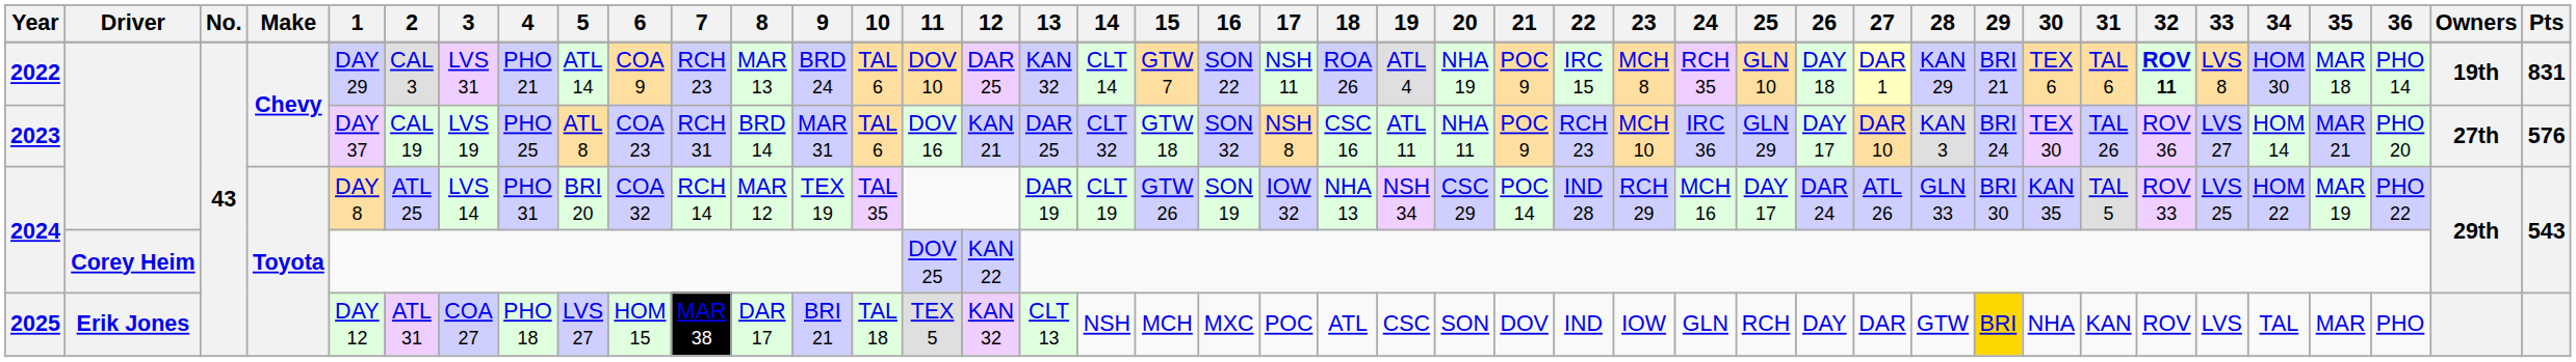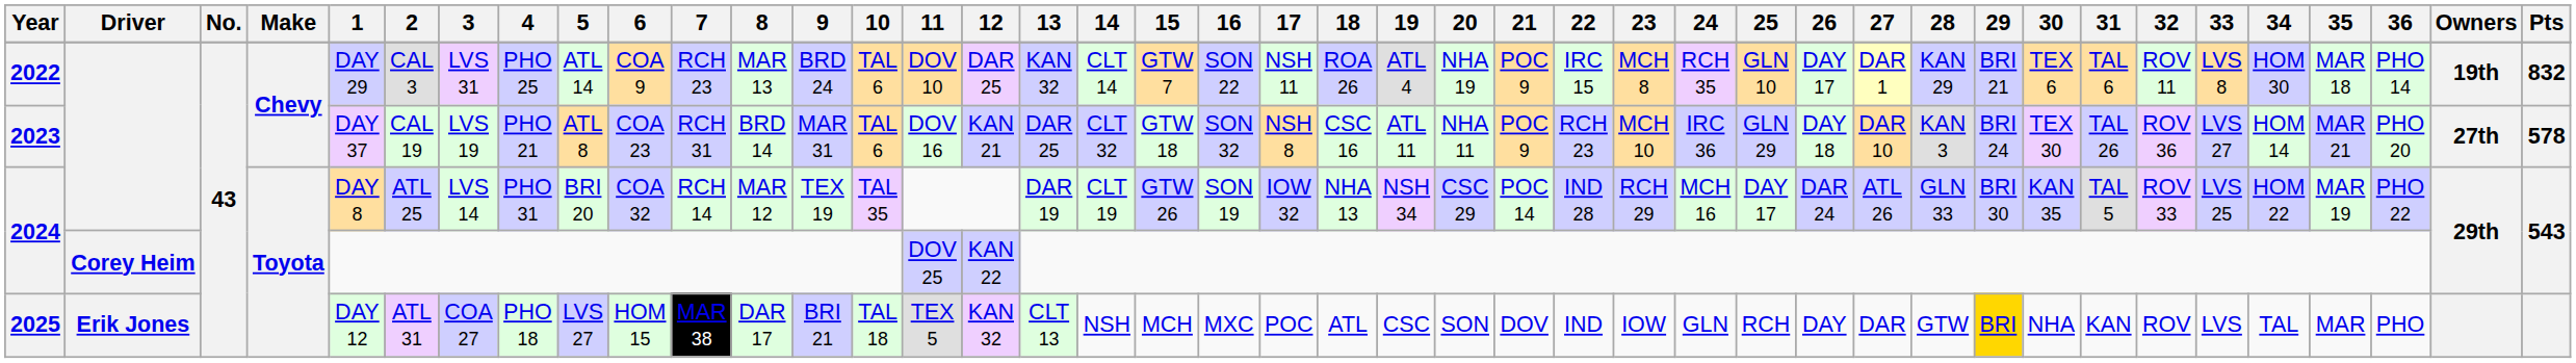2022 | 4: PHO 21 -> PHO 25
2022 | 26: DAY 18 -> DAY 17
2022 | 32: bold -> normal
2022 | Pts: 831 -> 832
2023 | 4: PHO 25 -> PHO 21
2023 | 26: DAY 17 -> DAY 18
2023 | Pts: 576 -> 578
